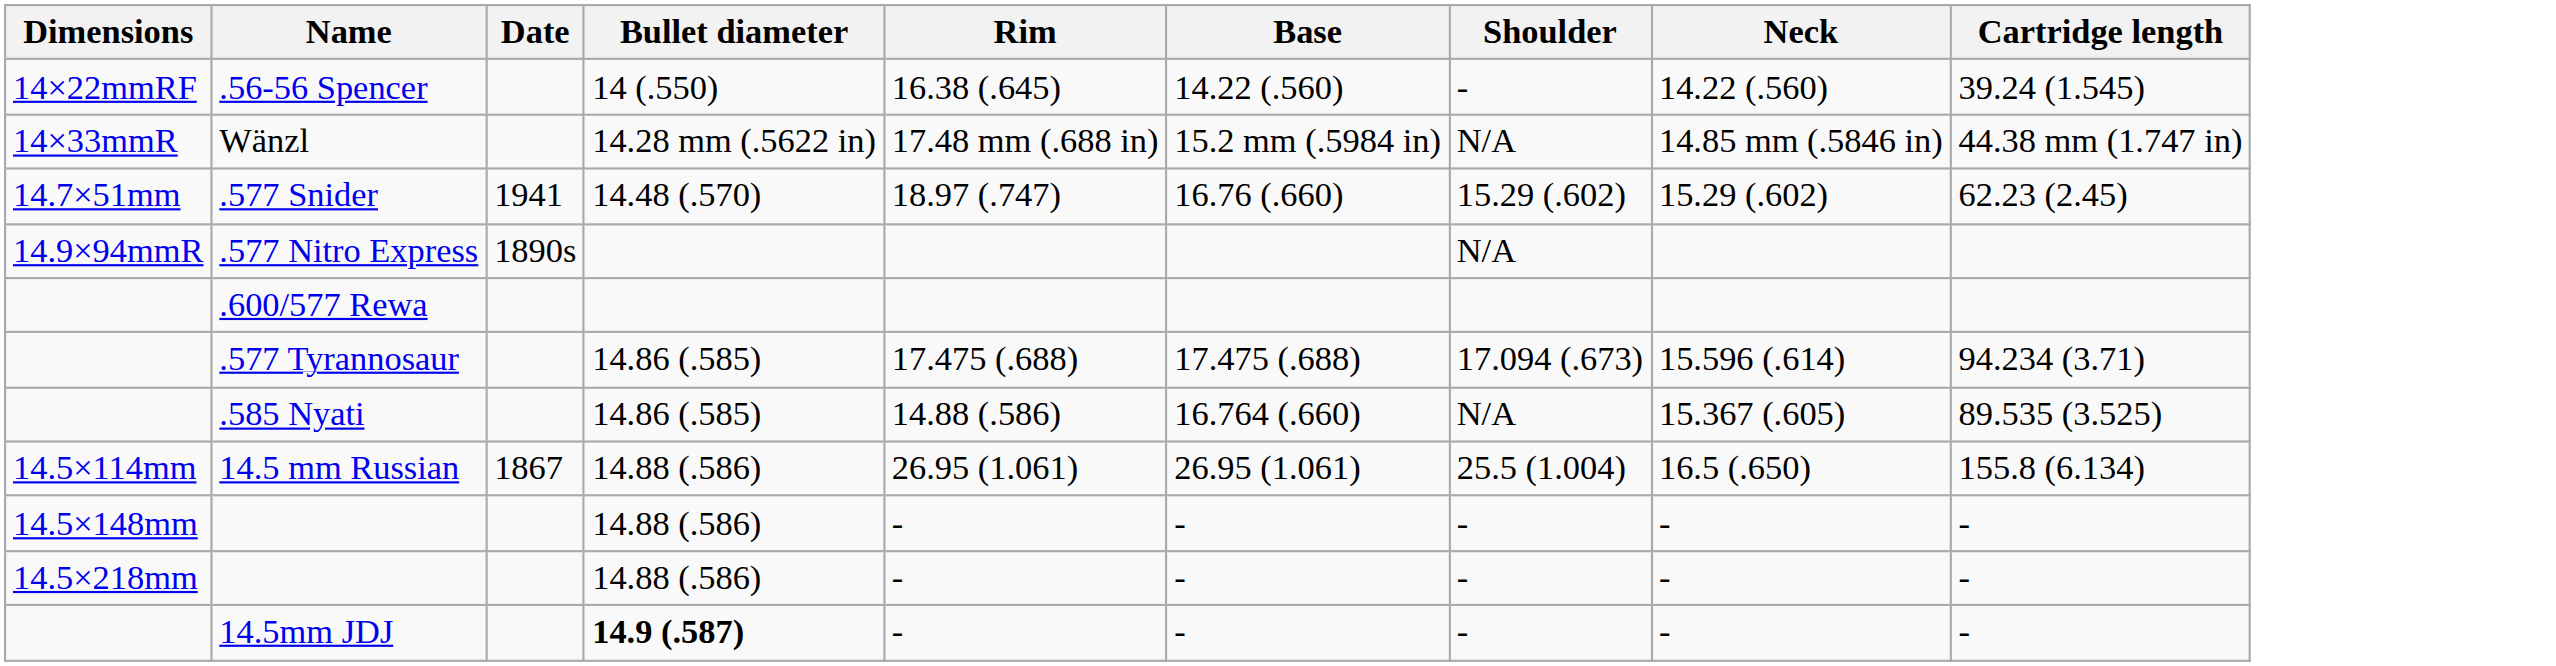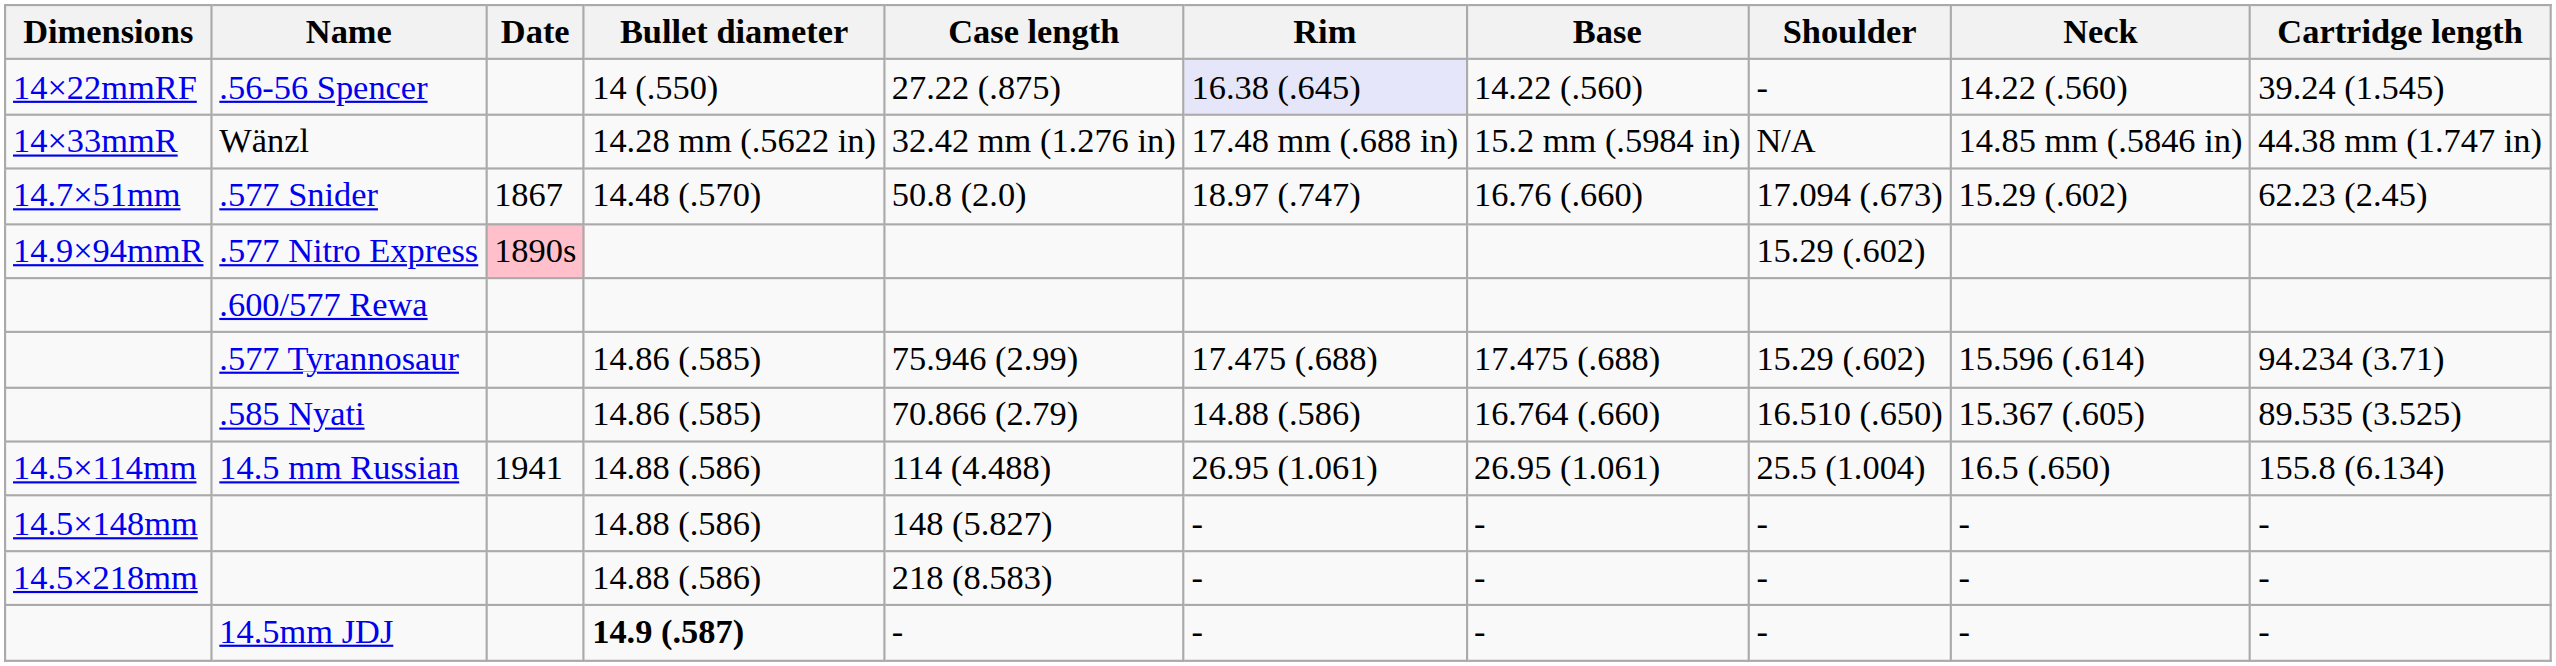+ column: Case length | 27.22 (.875) | 32.42 mm (1.276 in) | 50.8 (2.0) | 75.946 (2.99) | 70.866 (2.79) | 114 (4.488) | 148 (5.827) | 218 (8.583) | -
.56-56 Spencer | Rim: no background -> lavender background
.577 Snider | Date: 1941 -> 1867
.577 Snider | Shoulder: 15.29 (.602) -> 17.094 (.673)
.577 Nitro Express | Date: no background -> pink background
.577 Nitro Express | Shoulder: N/A -> 15.29 (.602)
.577 Tyrannosaur | Shoulder: 17.094 (.673) -> 15.29 (.602)
.585 Nyati | Shoulder: N/A -> 16.510 (.650)
14.5 mm Russian | Date: 1867 -> 1941
